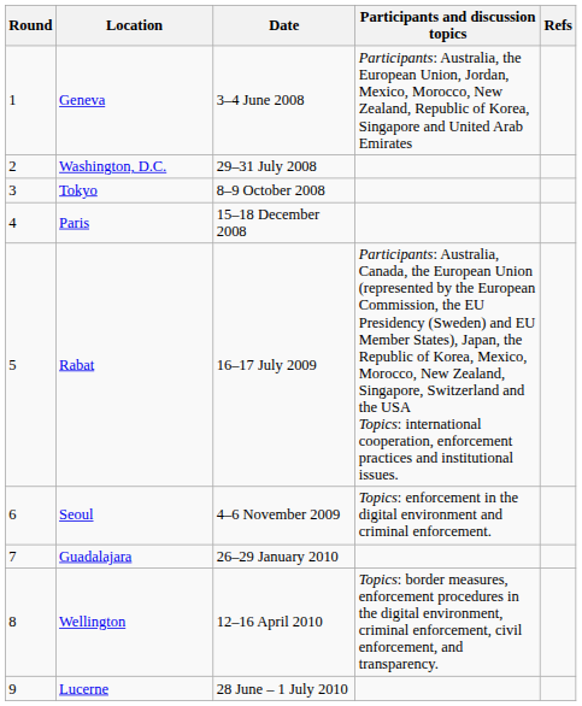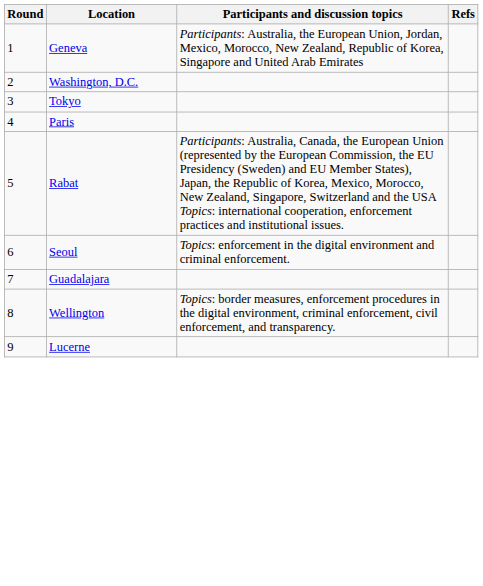- column: Date | 3–4 June 2008 | 29–31 July 2008 | 8–9 October 2008 | 15–18 December 2008 | 16–17 July 2009 | 4–6 November 2009 | 26–29 January 2010 | 12–16 April 2010 | 28 June – 1 July 2010
